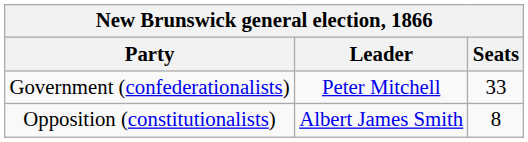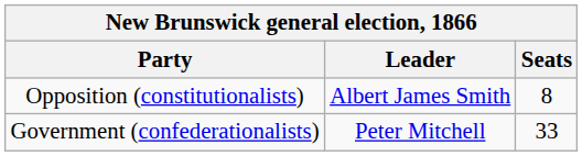rows swapped: Government (confederationalists) <-> Opposition (constitutionalists)
